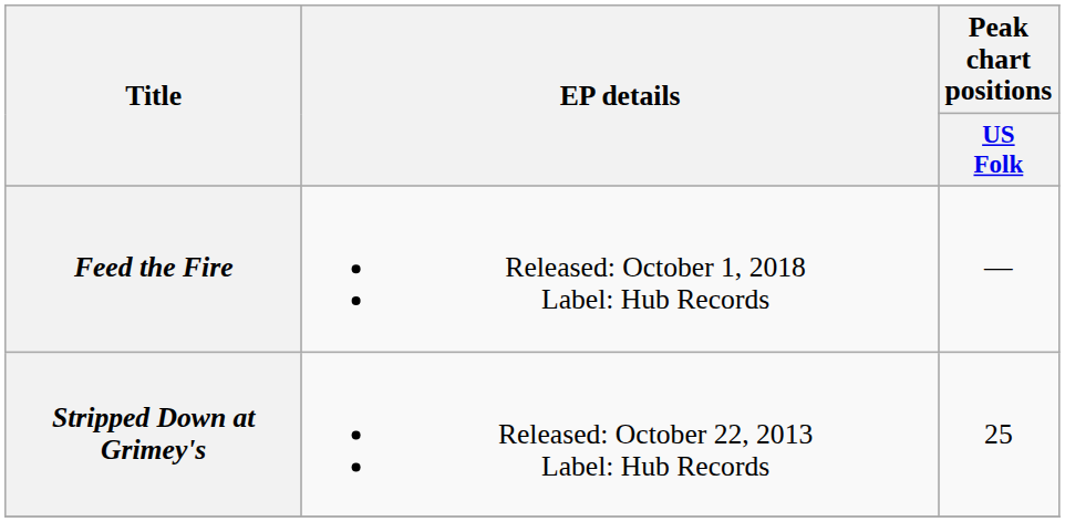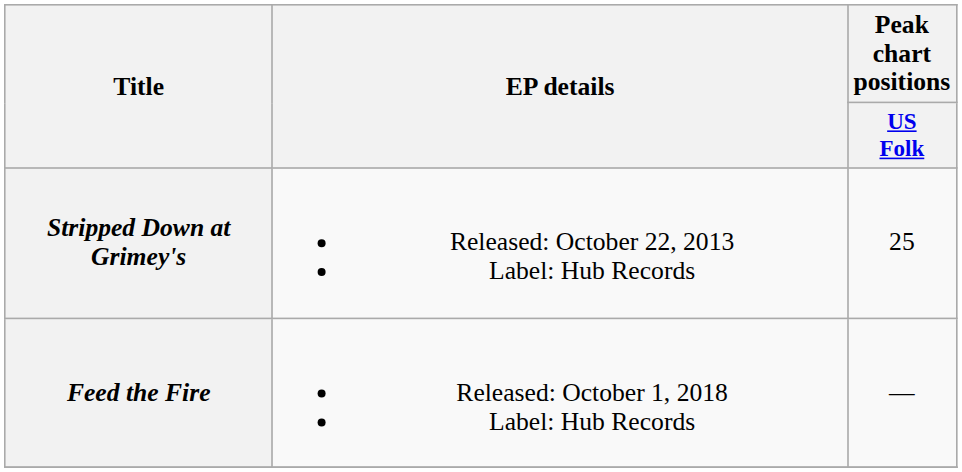rows swapped: Stripped Down at Grimey's <-> Feed the Fire
